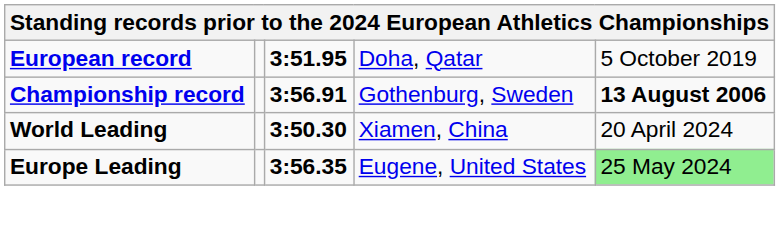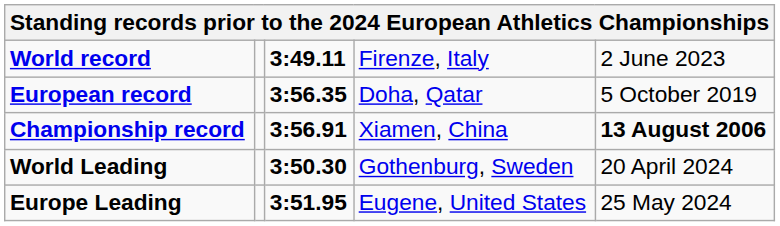+ row: World record | 3:49.11 | Firenze, Italy | 2 June 2023
European record | column 3: 3:51.95 -> 3:56.35
Championship record | column 4: Gothenburg, Sweden -> Xiamen, China
World Leading | column 4: Xiamen, China -> Gothenburg, Sweden
Europe Leading | column 3: 3:56.35 -> 3:51.95
Europe Leading | column 5: lightgreen background -> no background
